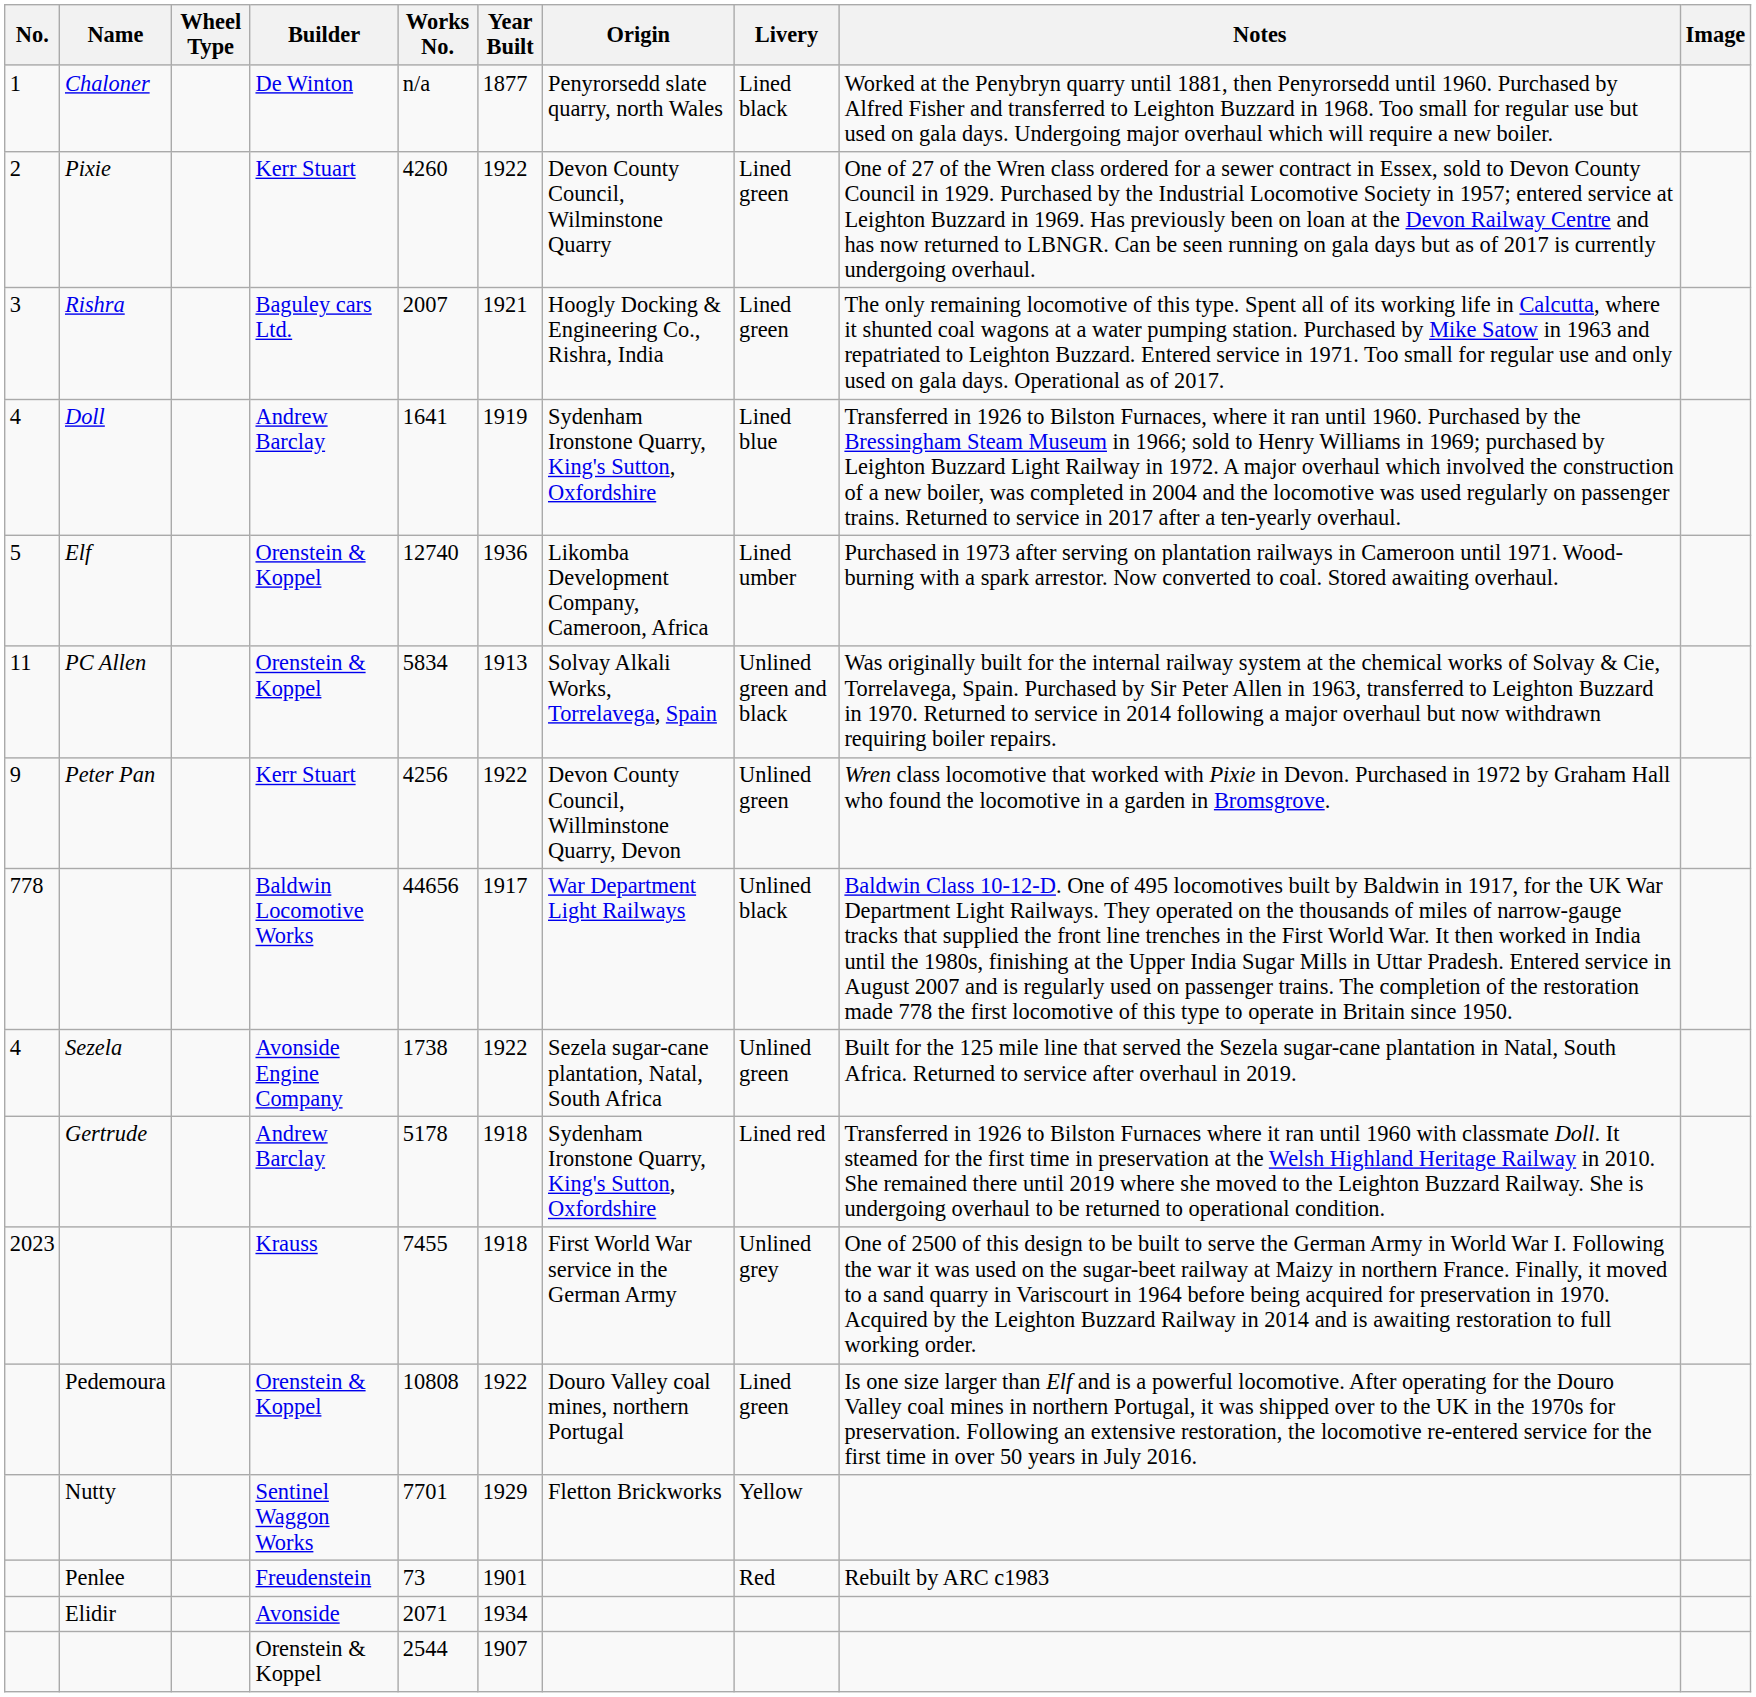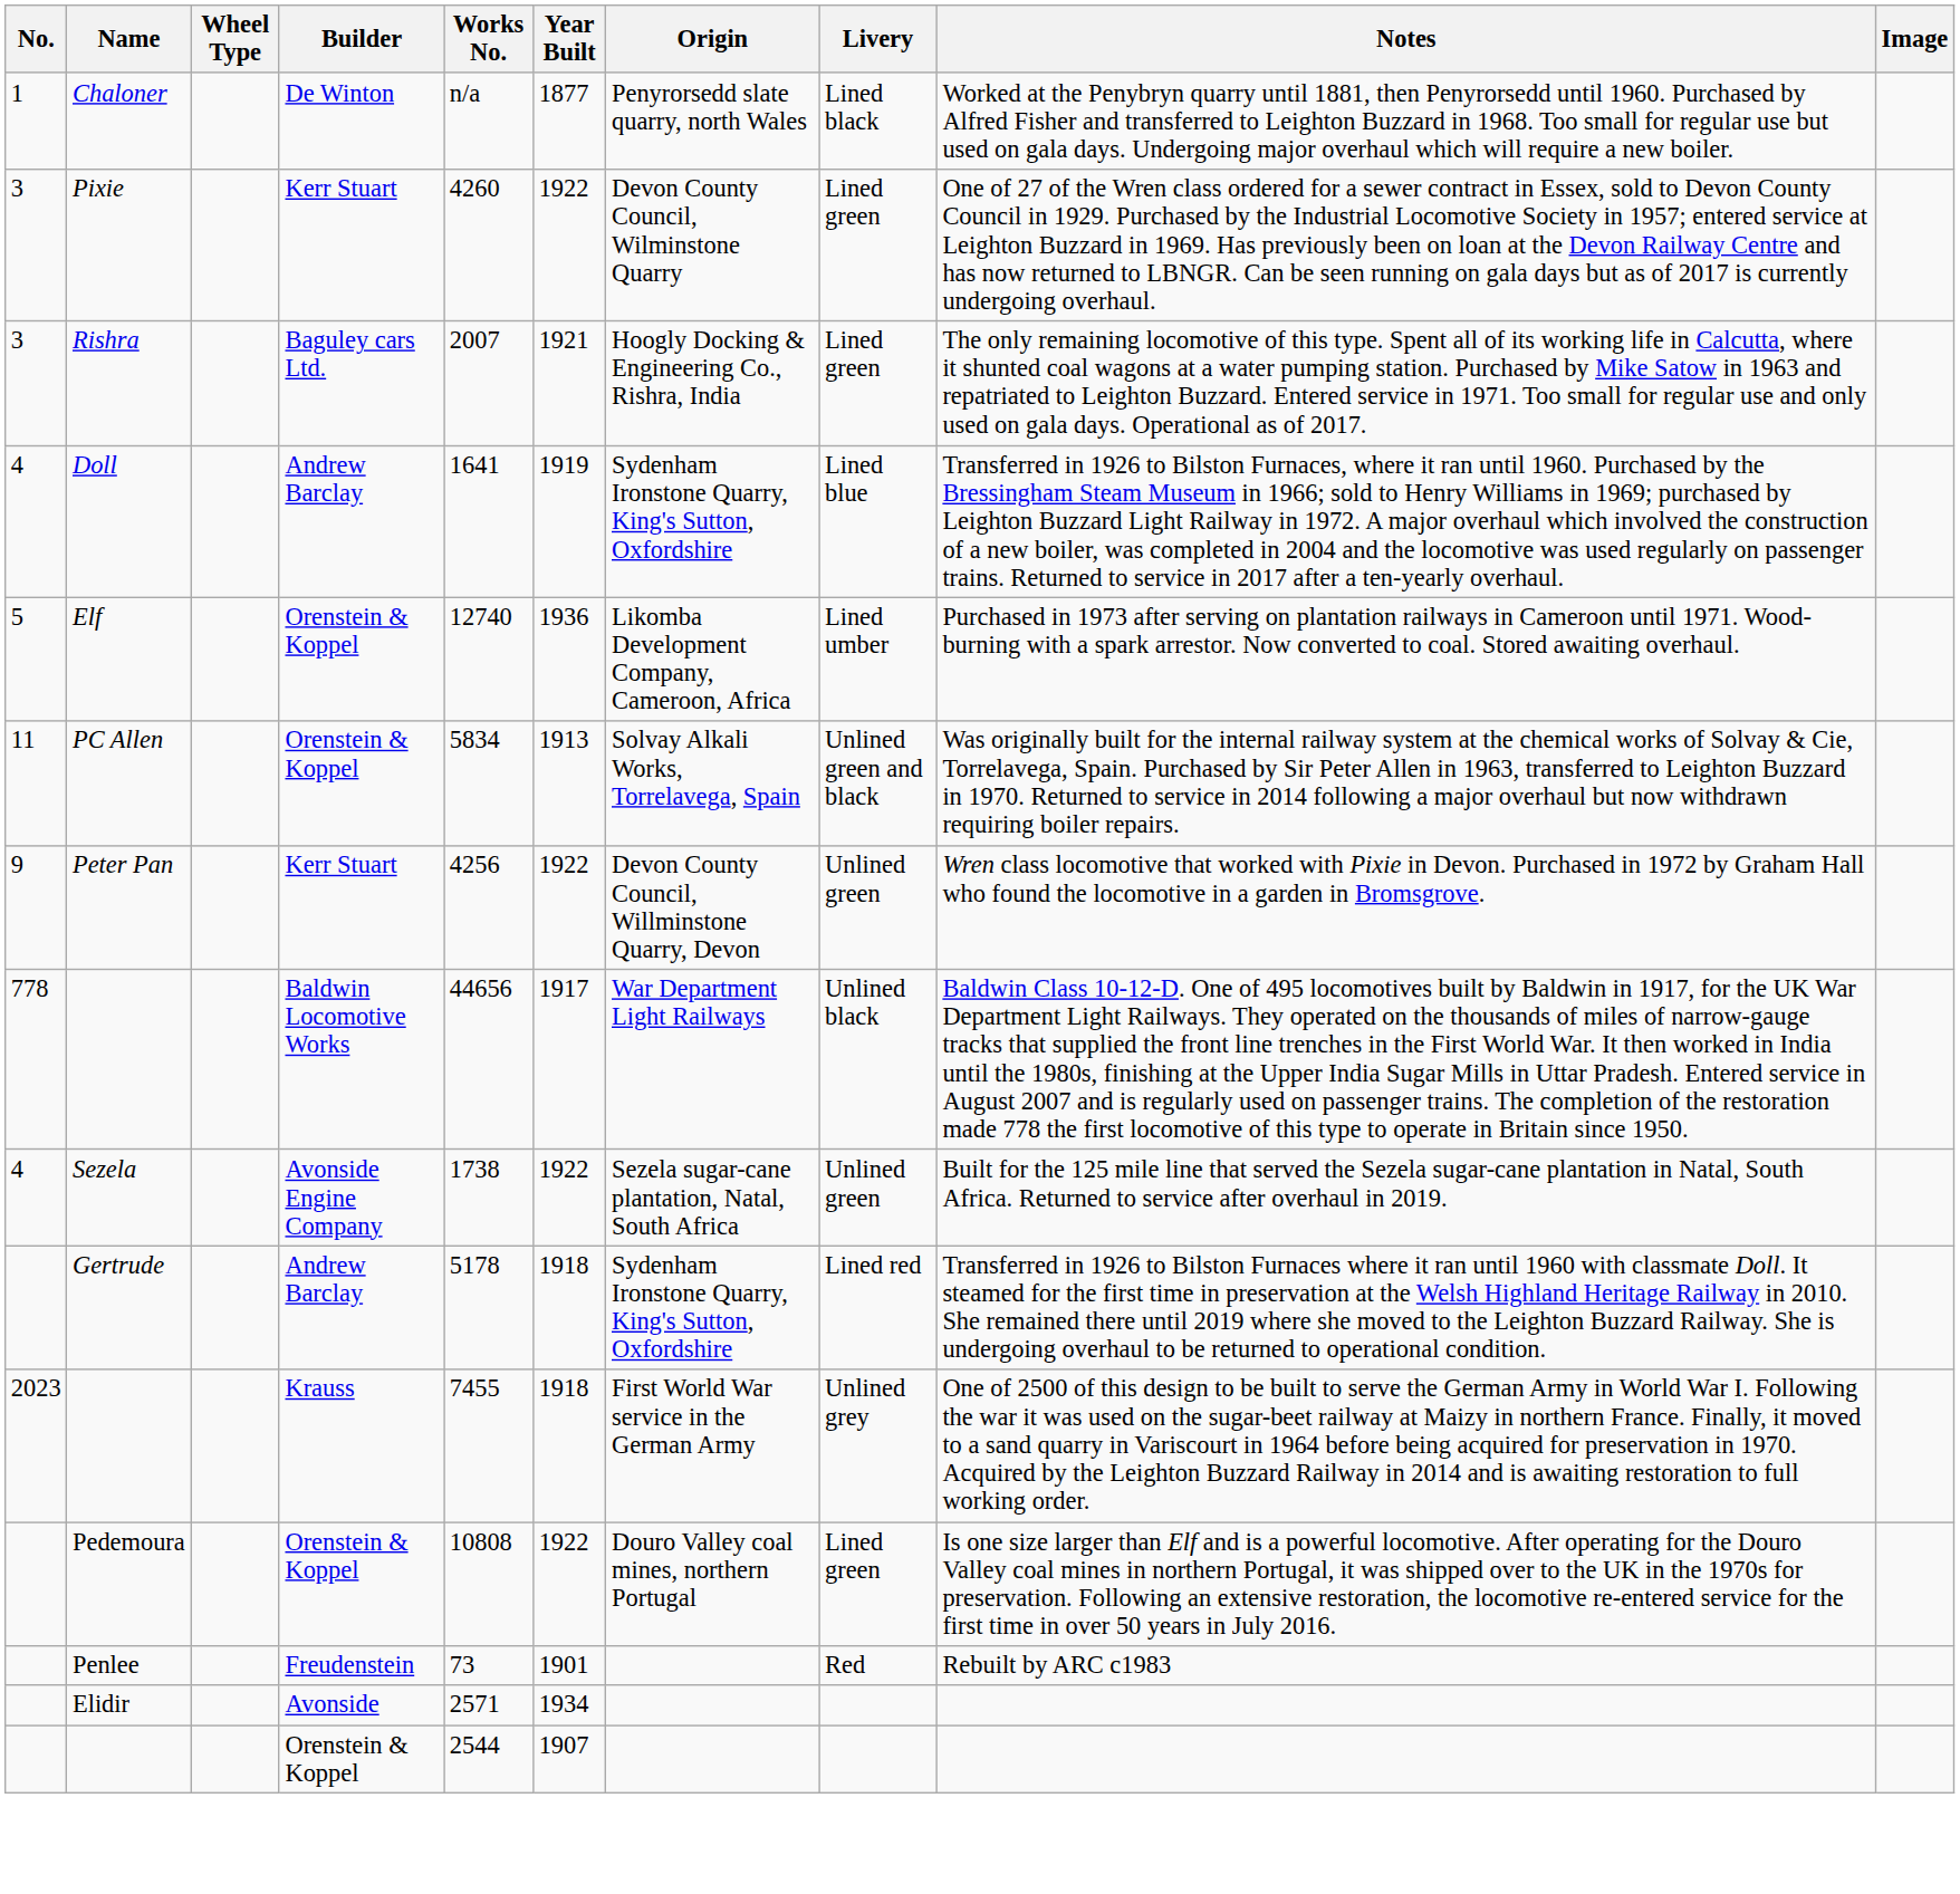Pixie | No.: 2 -> 3
- row: Nutty | Sentinel Waggon Works | 7701 | 1929 | Fletton Brickworks | Yellow
Elidir | Works No.: 2071 -> 2571
